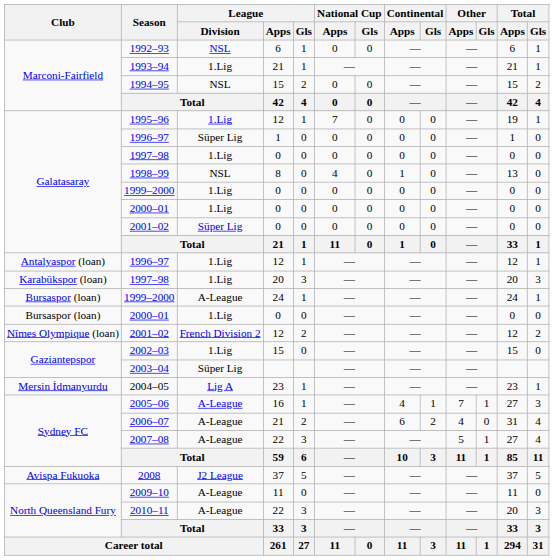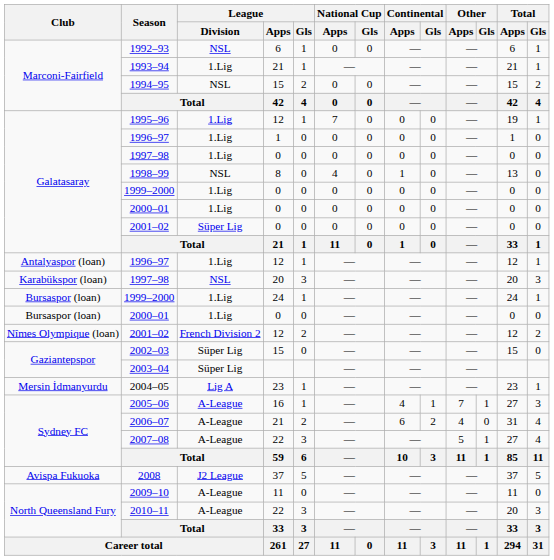Galatasaray / 1996–97 | League / Division: Süper Lig -> 1.Lig
Karabükspor (loan) / 1997–98 | League / Division: 1.Lig -> NSL
Bursaspor (loan) / 1999–2000 | League / Division: A-League -> 1.Lig
2002–03 | League / Division: 1.Lig -> Süper Lig
